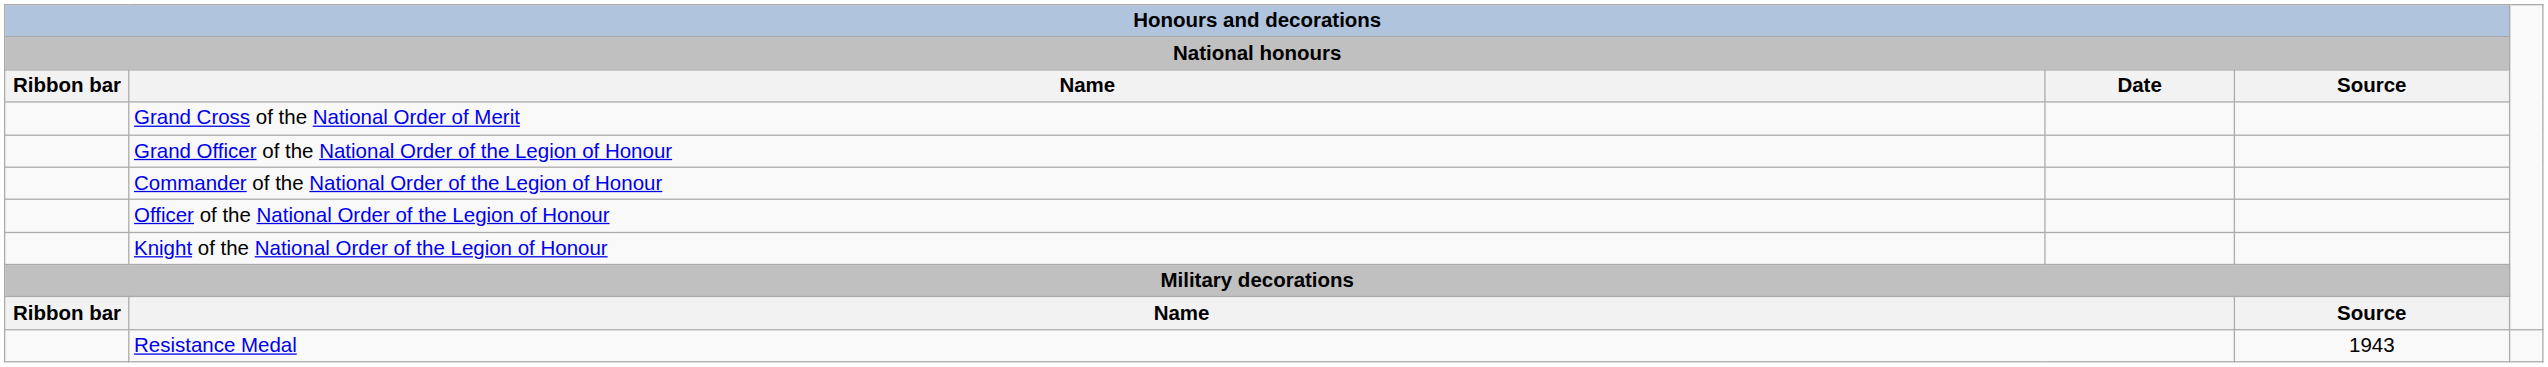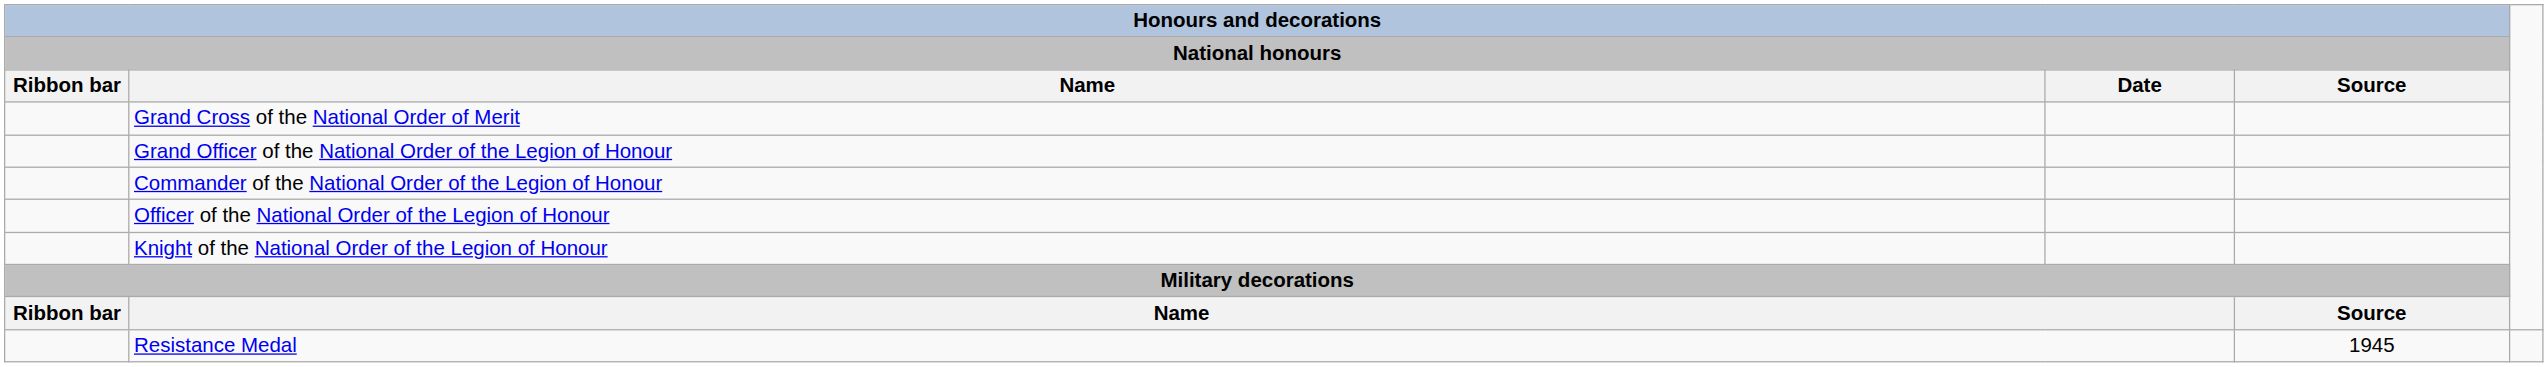Resistance Medal | Honours and decorations / National honours / Source: 1943 -> 1945
